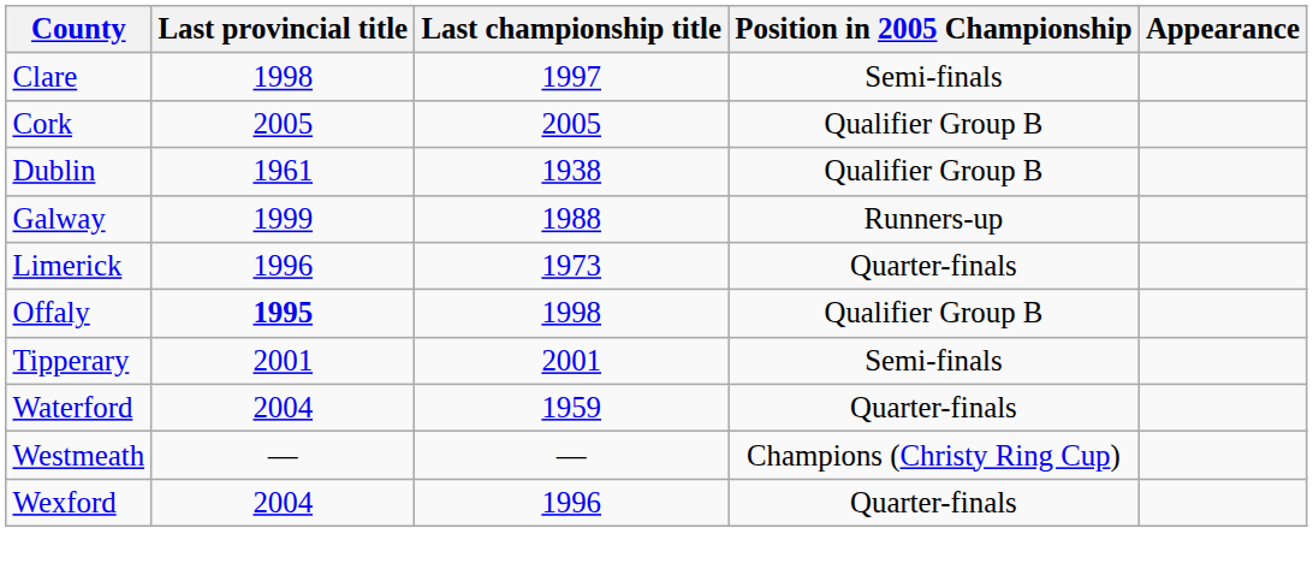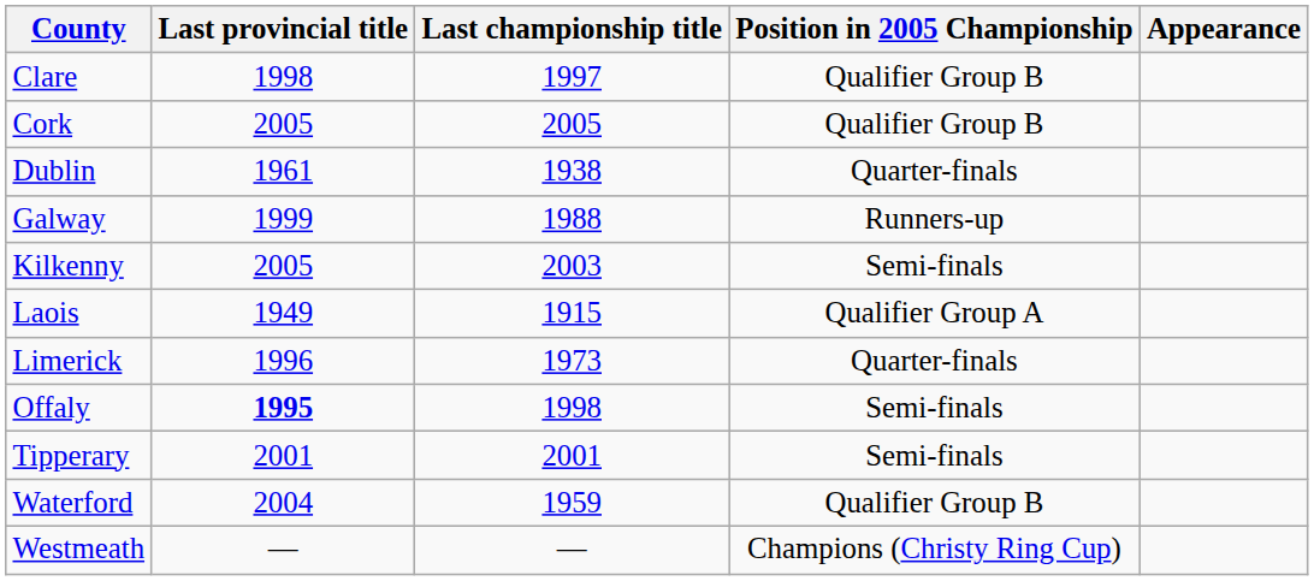Clare | Position in 2005 Championship: Semi-finals -> Qualifier Group B
Dublin | Position in 2005 Championship: Qualifier Group B -> Quarter-finals
+ row: Kilkenny | 2005 | 2003 | Semi-finals
+ row: Laois | 1949 | 1915 | Qualifier Group A
Offaly | Position in 2005 Championship: Qualifier Group B -> Semi-finals
Waterford | Position in 2005 Championship: Quarter-finals -> Qualifier Group B
- row: Wexford | 2004 | 1996 | Quarter-finals
